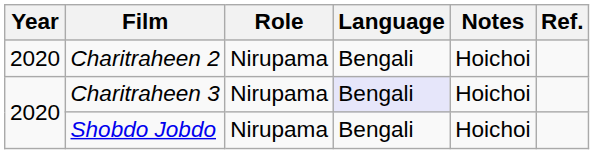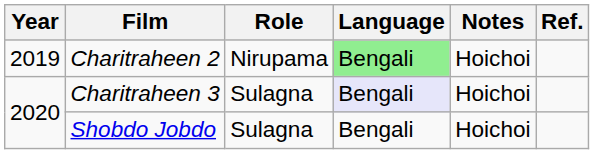Charitraheen 2 | Year: 2020 -> 2019
Charitraheen 2 | Language: no background -> lightgreen background
Charitraheen 3 | Role: Nirupama -> Sulagna
Shobdo Jobdo | Role: Nirupama -> Sulagna
